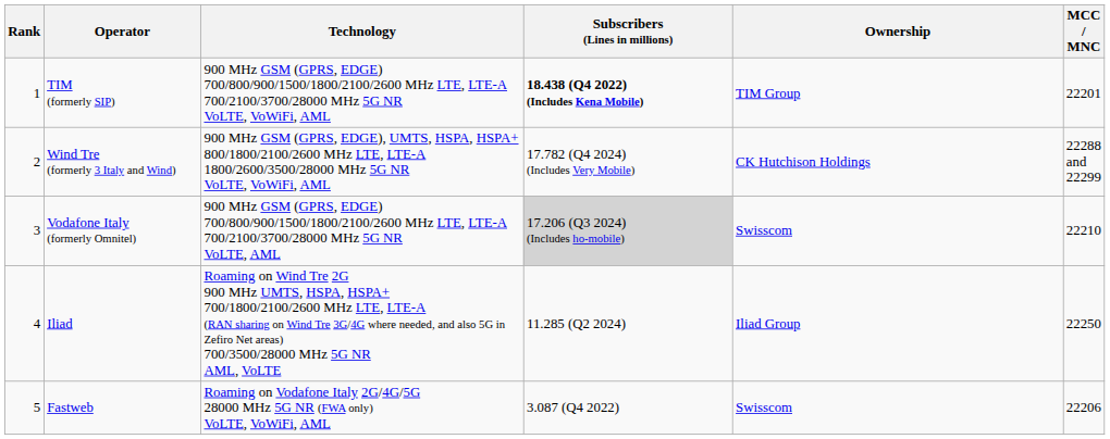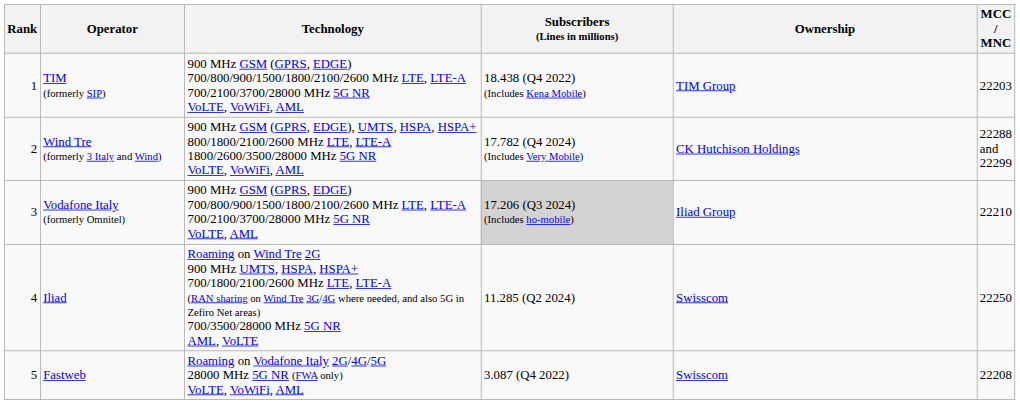TIM (formerly SIP) | Subscribers (Lines in millions): bold -> normal
TIM (formerly SIP) | MCC / MNC: 22201 -> 22203
Vodafone Italy (formerly Omnitel) | Ownership: Swisscom -> Iliad Group
Iliad | Ownership: Iliad Group -> Swisscom
Fastweb | MCC / MNC: 22206 -> 22208
